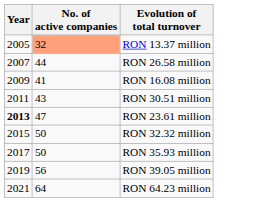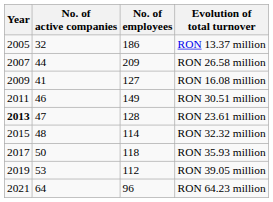+ column: No. of employees | 186 | 209 | 127 | 149 | 128 | 114 | 118 | 112 | 96
RON 13.37 million | No. of active companies: lightsalmon background -> no background
RON 30.51 million | No. of active companies: 43 -> 46
RON 32.32 million | No. of active companies: 50 -> 48
RON 39.05 million | No. of active companies: 56 -> 53
